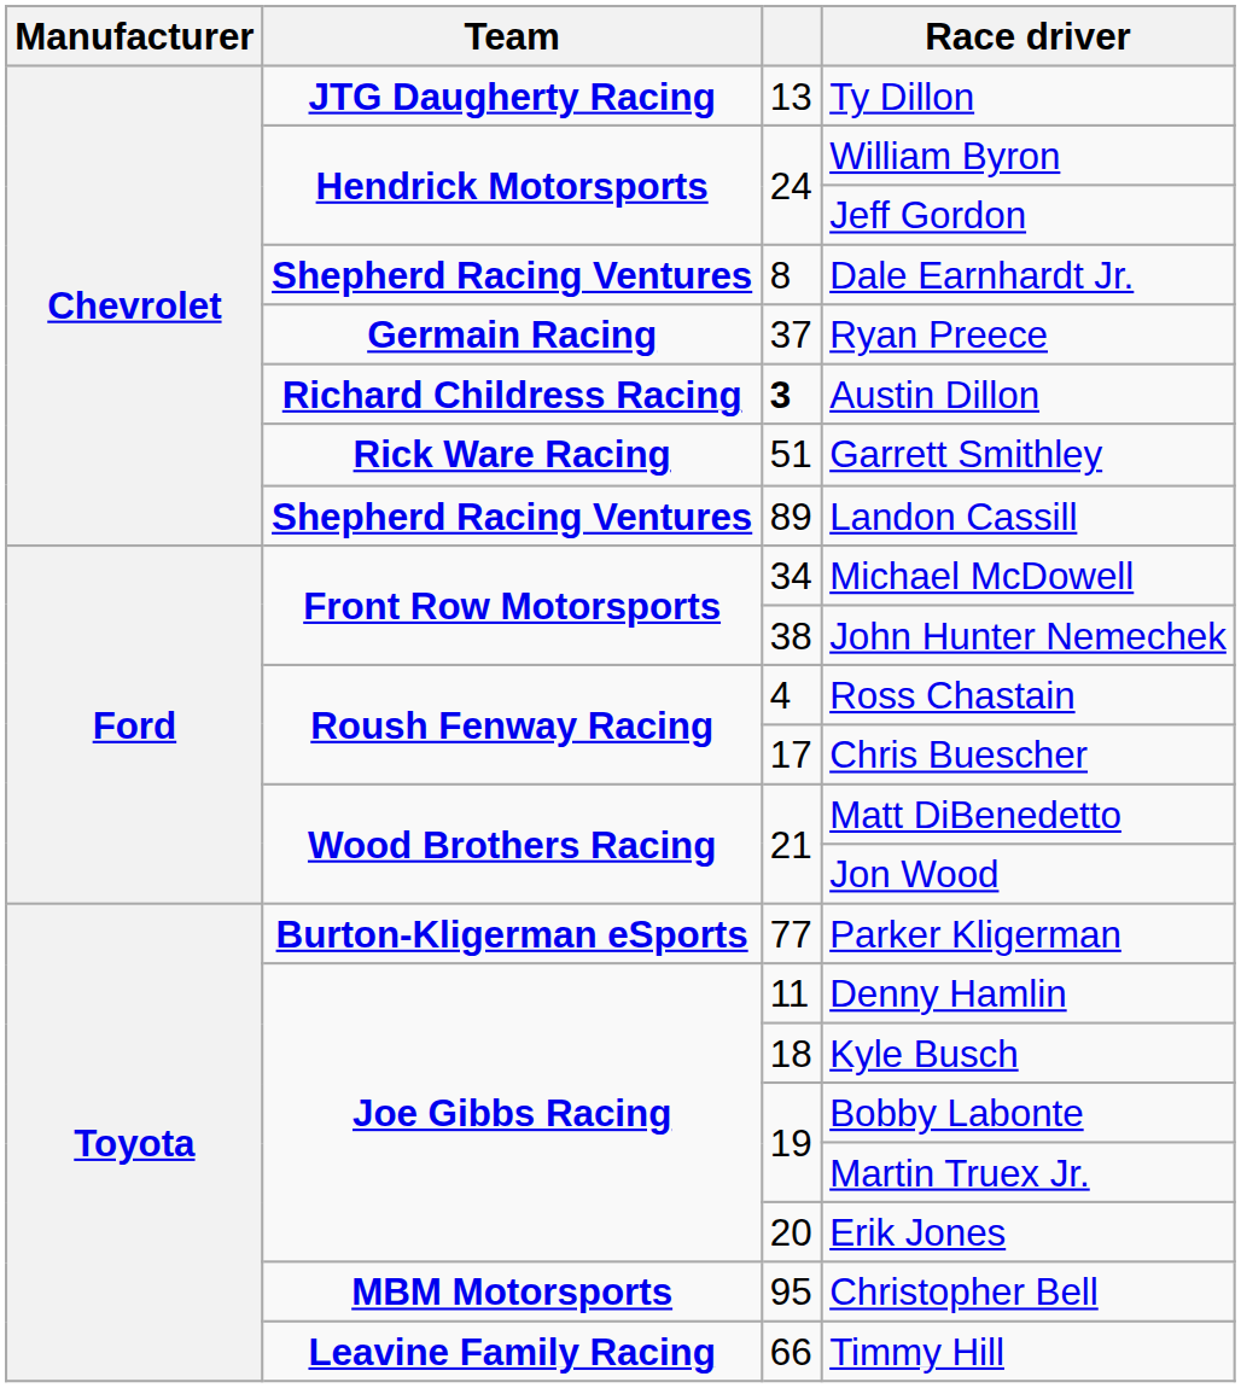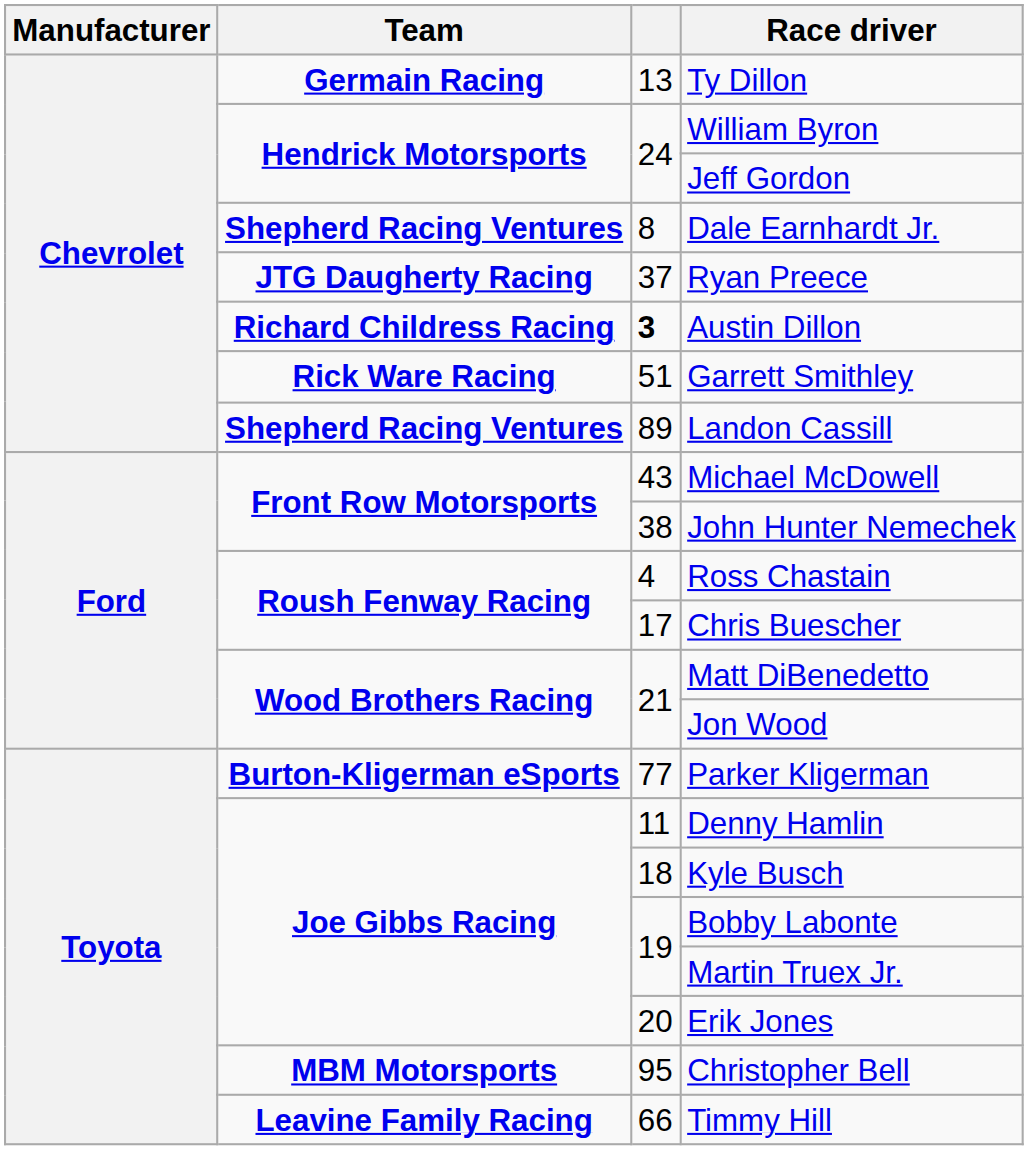Ty Dillon | Team: JTG Daugherty Racing -> Germain Racing
Ryan Preece | Team: Germain Racing -> JTG Daugherty Racing
Michael McDowell | column 3: 34 -> 43
